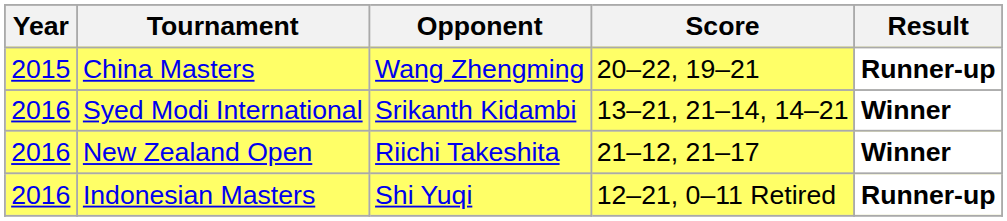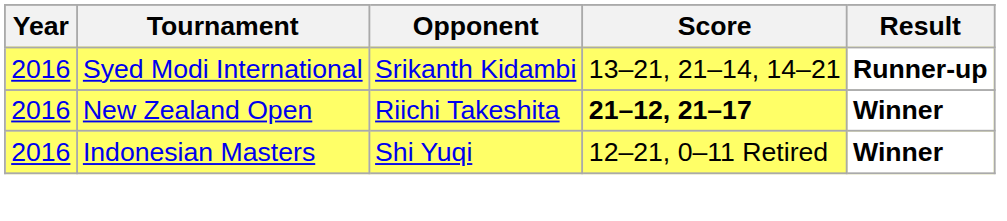- row: 2015 | China Masters | Wang Zhengming | 20–22, 19–21 | Runner-up
Syed Modi International | Result: Winner -> Runner-up
New Zealand Open | Score: normal -> bold
Indonesian Masters | Result: Runner-up -> Winner
